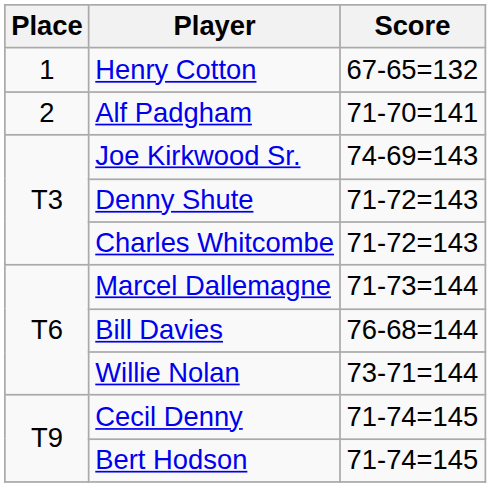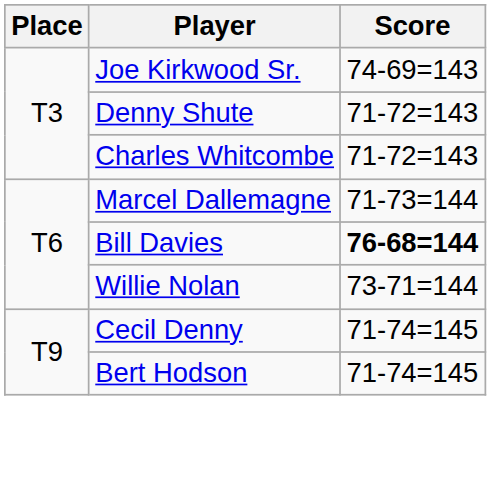- row: 1 | Henry Cotton | 67-65=132
- row: 2 | Alf Padgham | 71-70=141
Bill Davies | Score: normal -> bold
